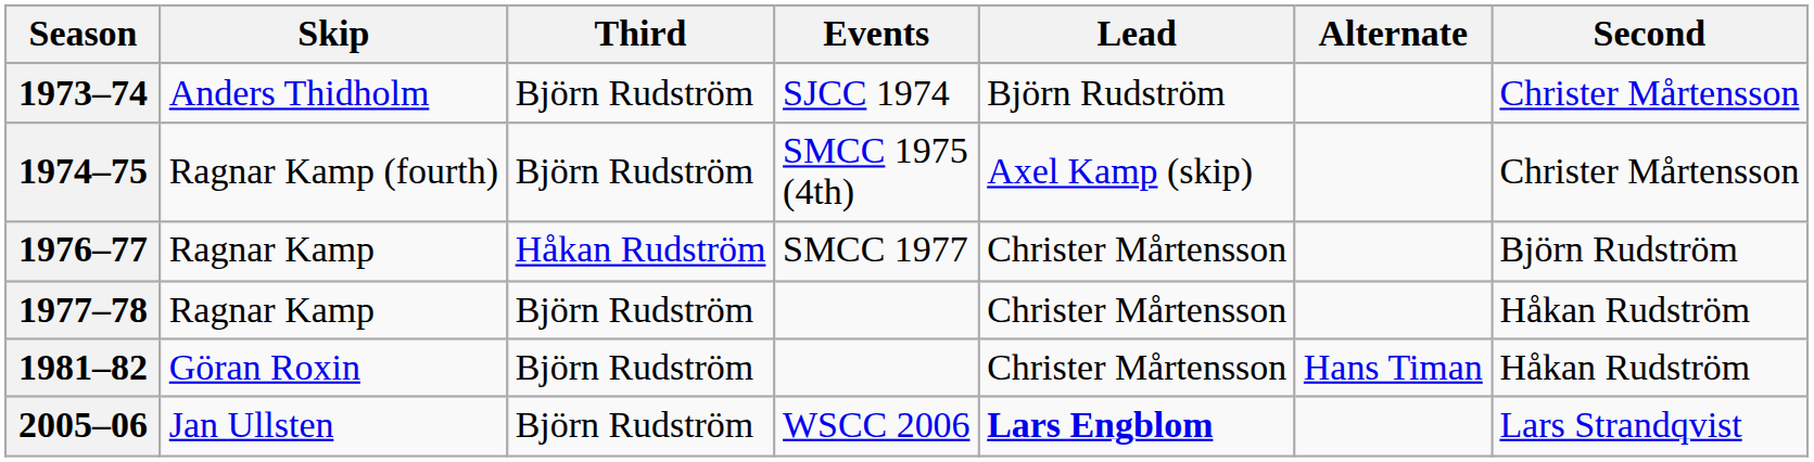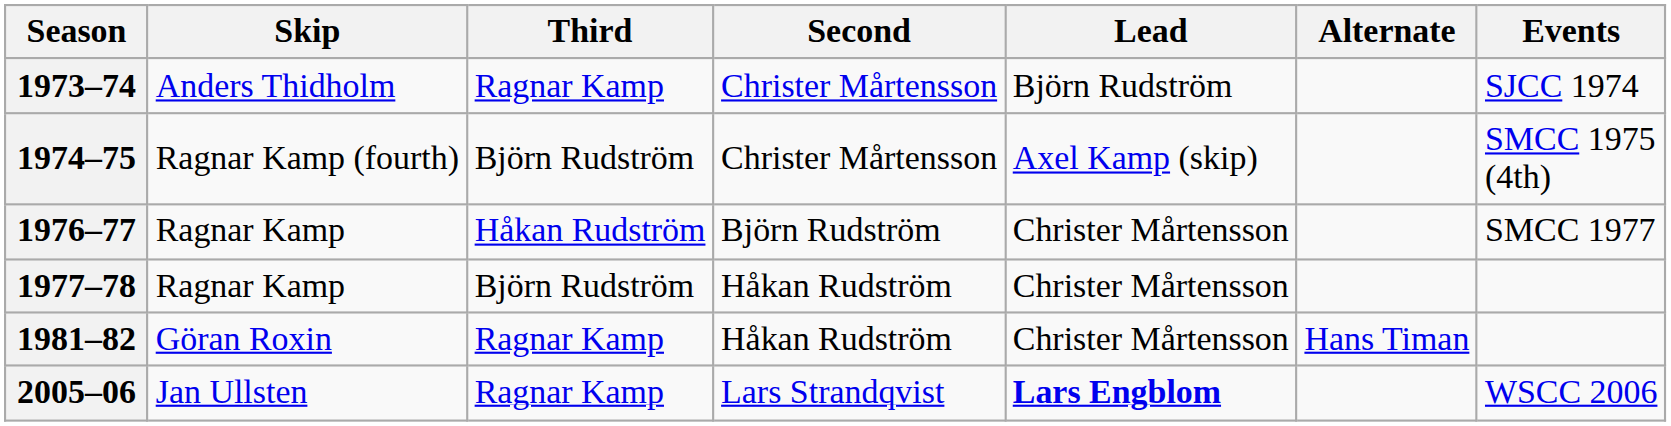columns swapped: Second <-> Events
1973–74 | Third: Björn Rudström -> Ragnar Kamp
1981–82 | Third: Björn Rudström -> Ragnar Kamp
2005–06 | Third: Björn Rudström -> Ragnar Kamp
